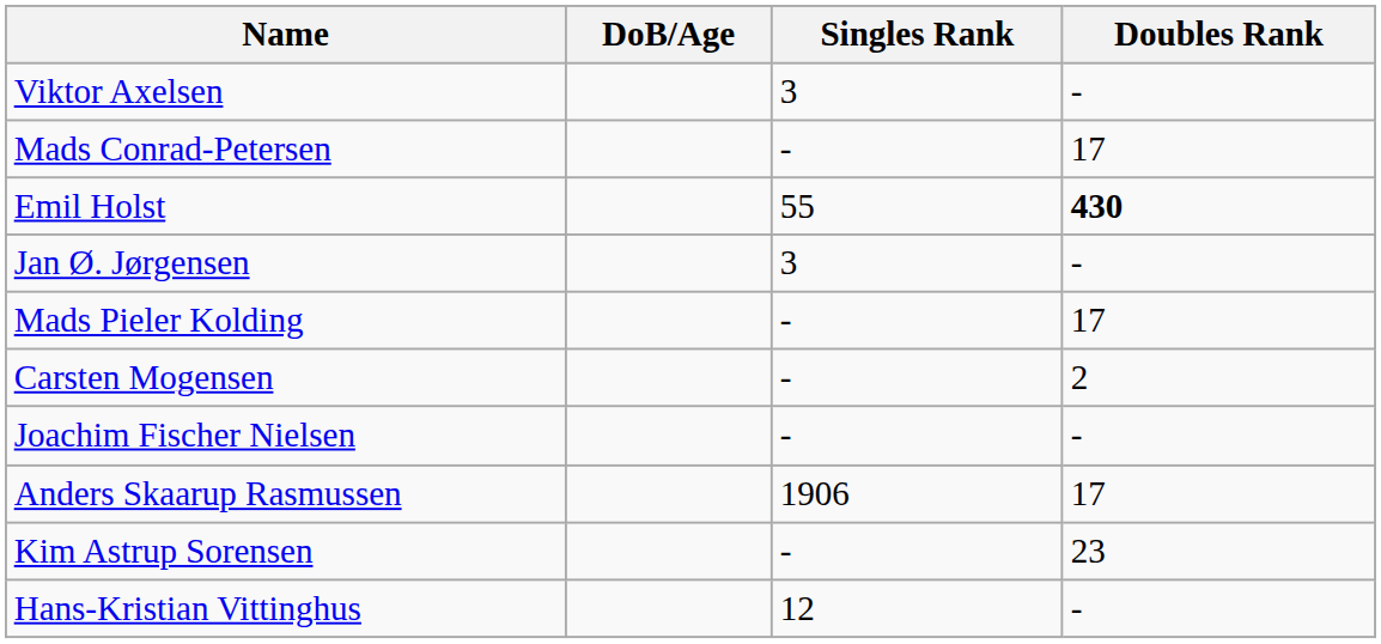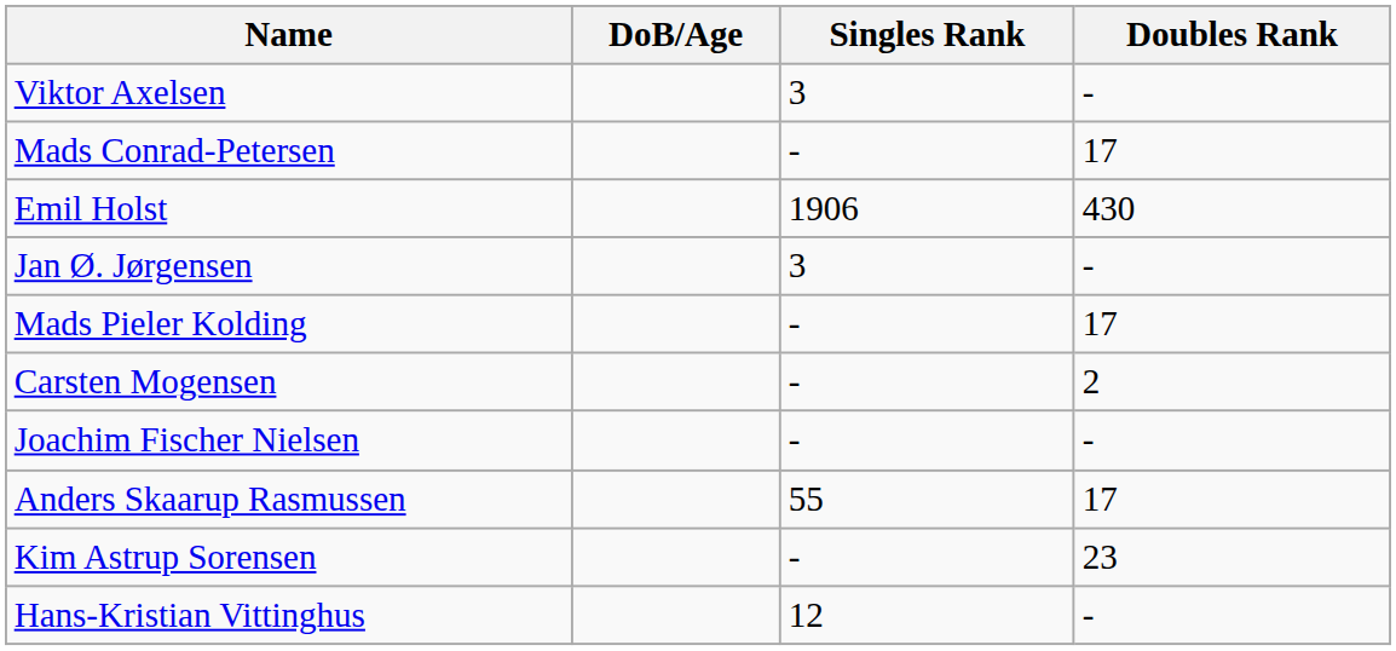Emil Holst | Singles Rank: 55 -> 1906
Emil Holst | Doubles Rank: bold -> normal
Anders Skaarup Rasmussen | Singles Rank: 1906 -> 55
